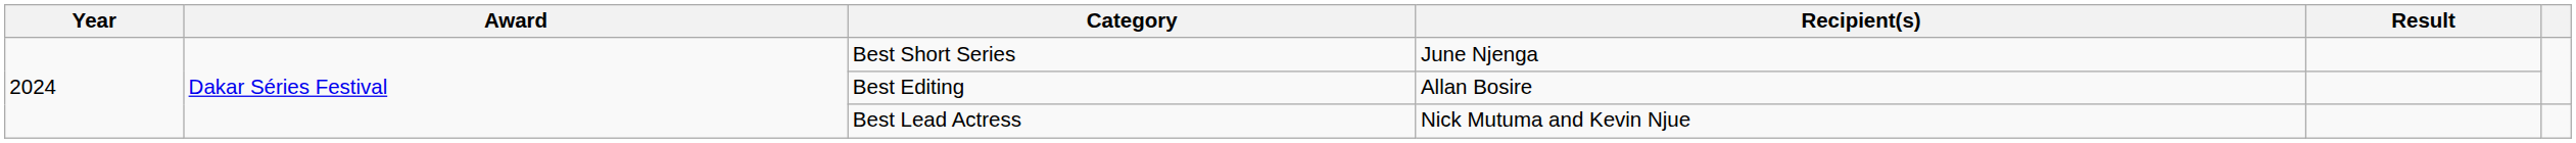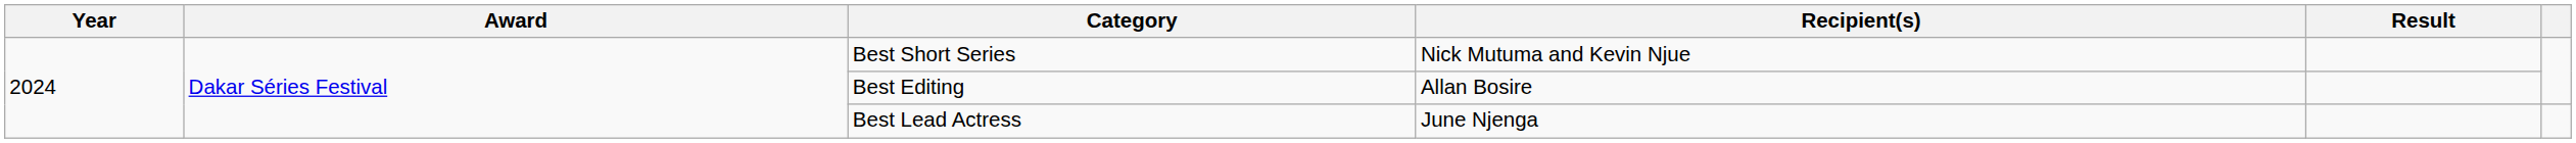Best Short Series | Recipient(s): June Njenga -> Nick Mutuma and Kevin Njue
Best Lead Actress | Recipient(s): Nick Mutuma and Kevin Njue -> June Njenga
